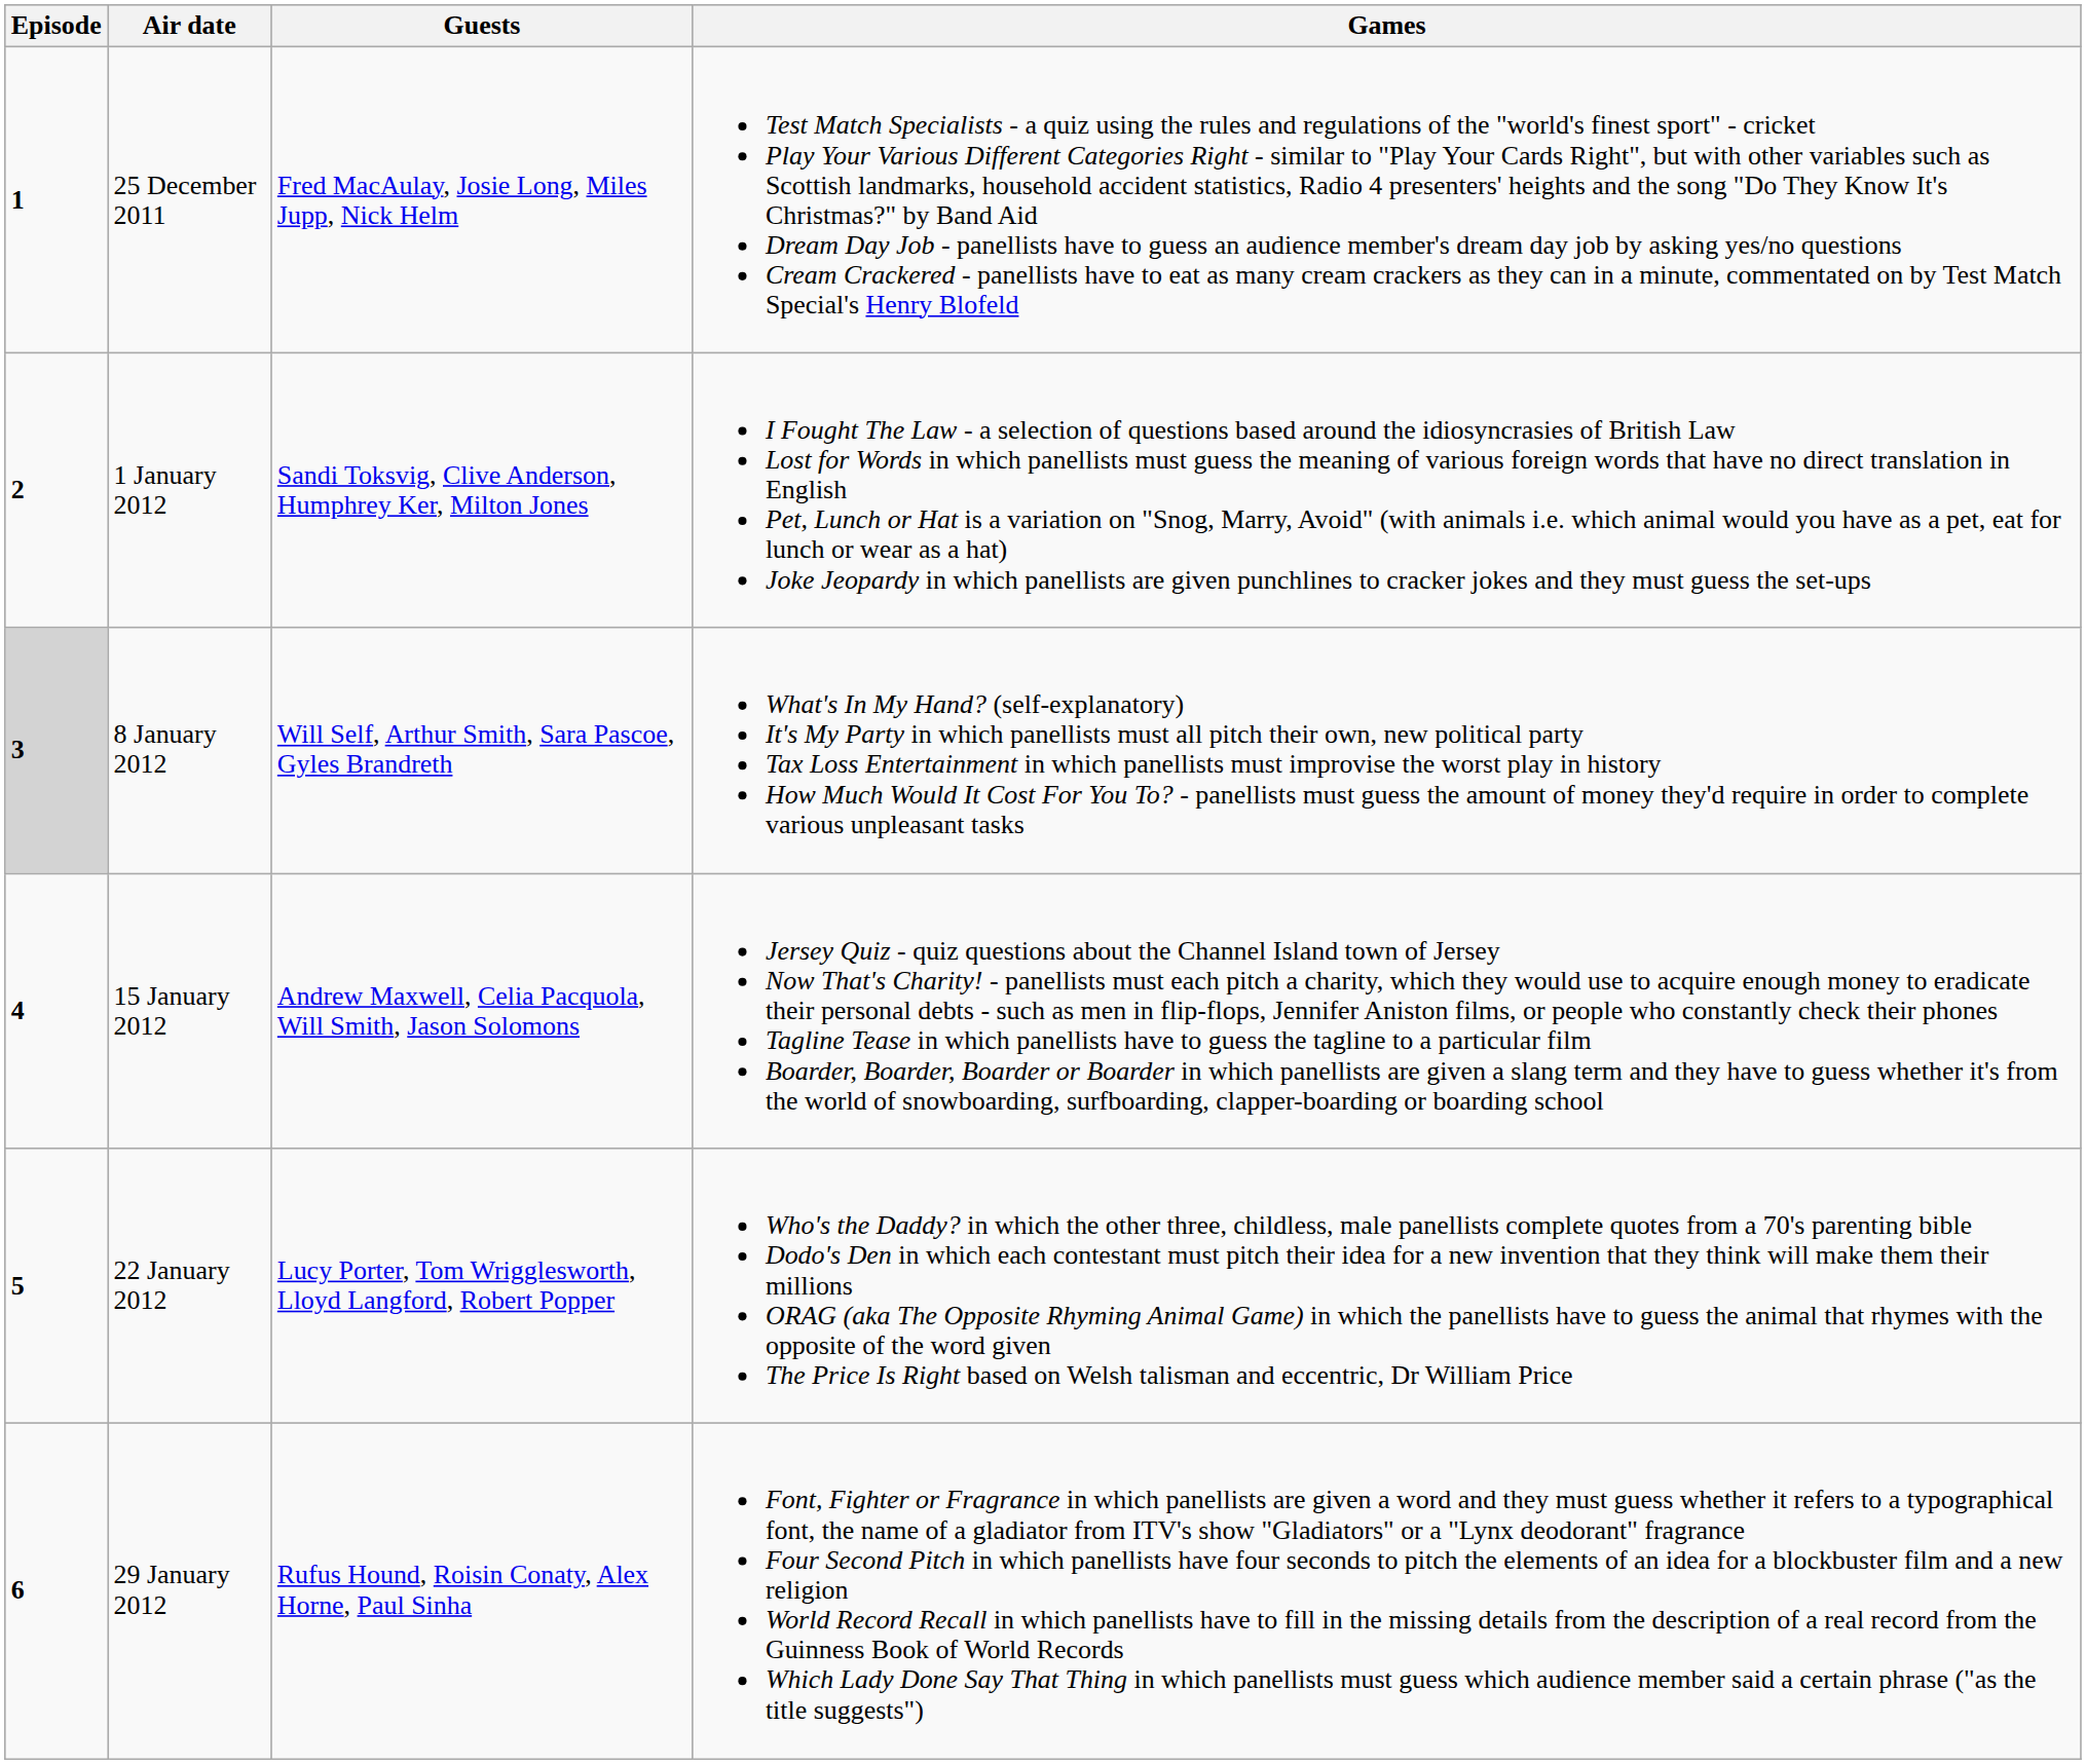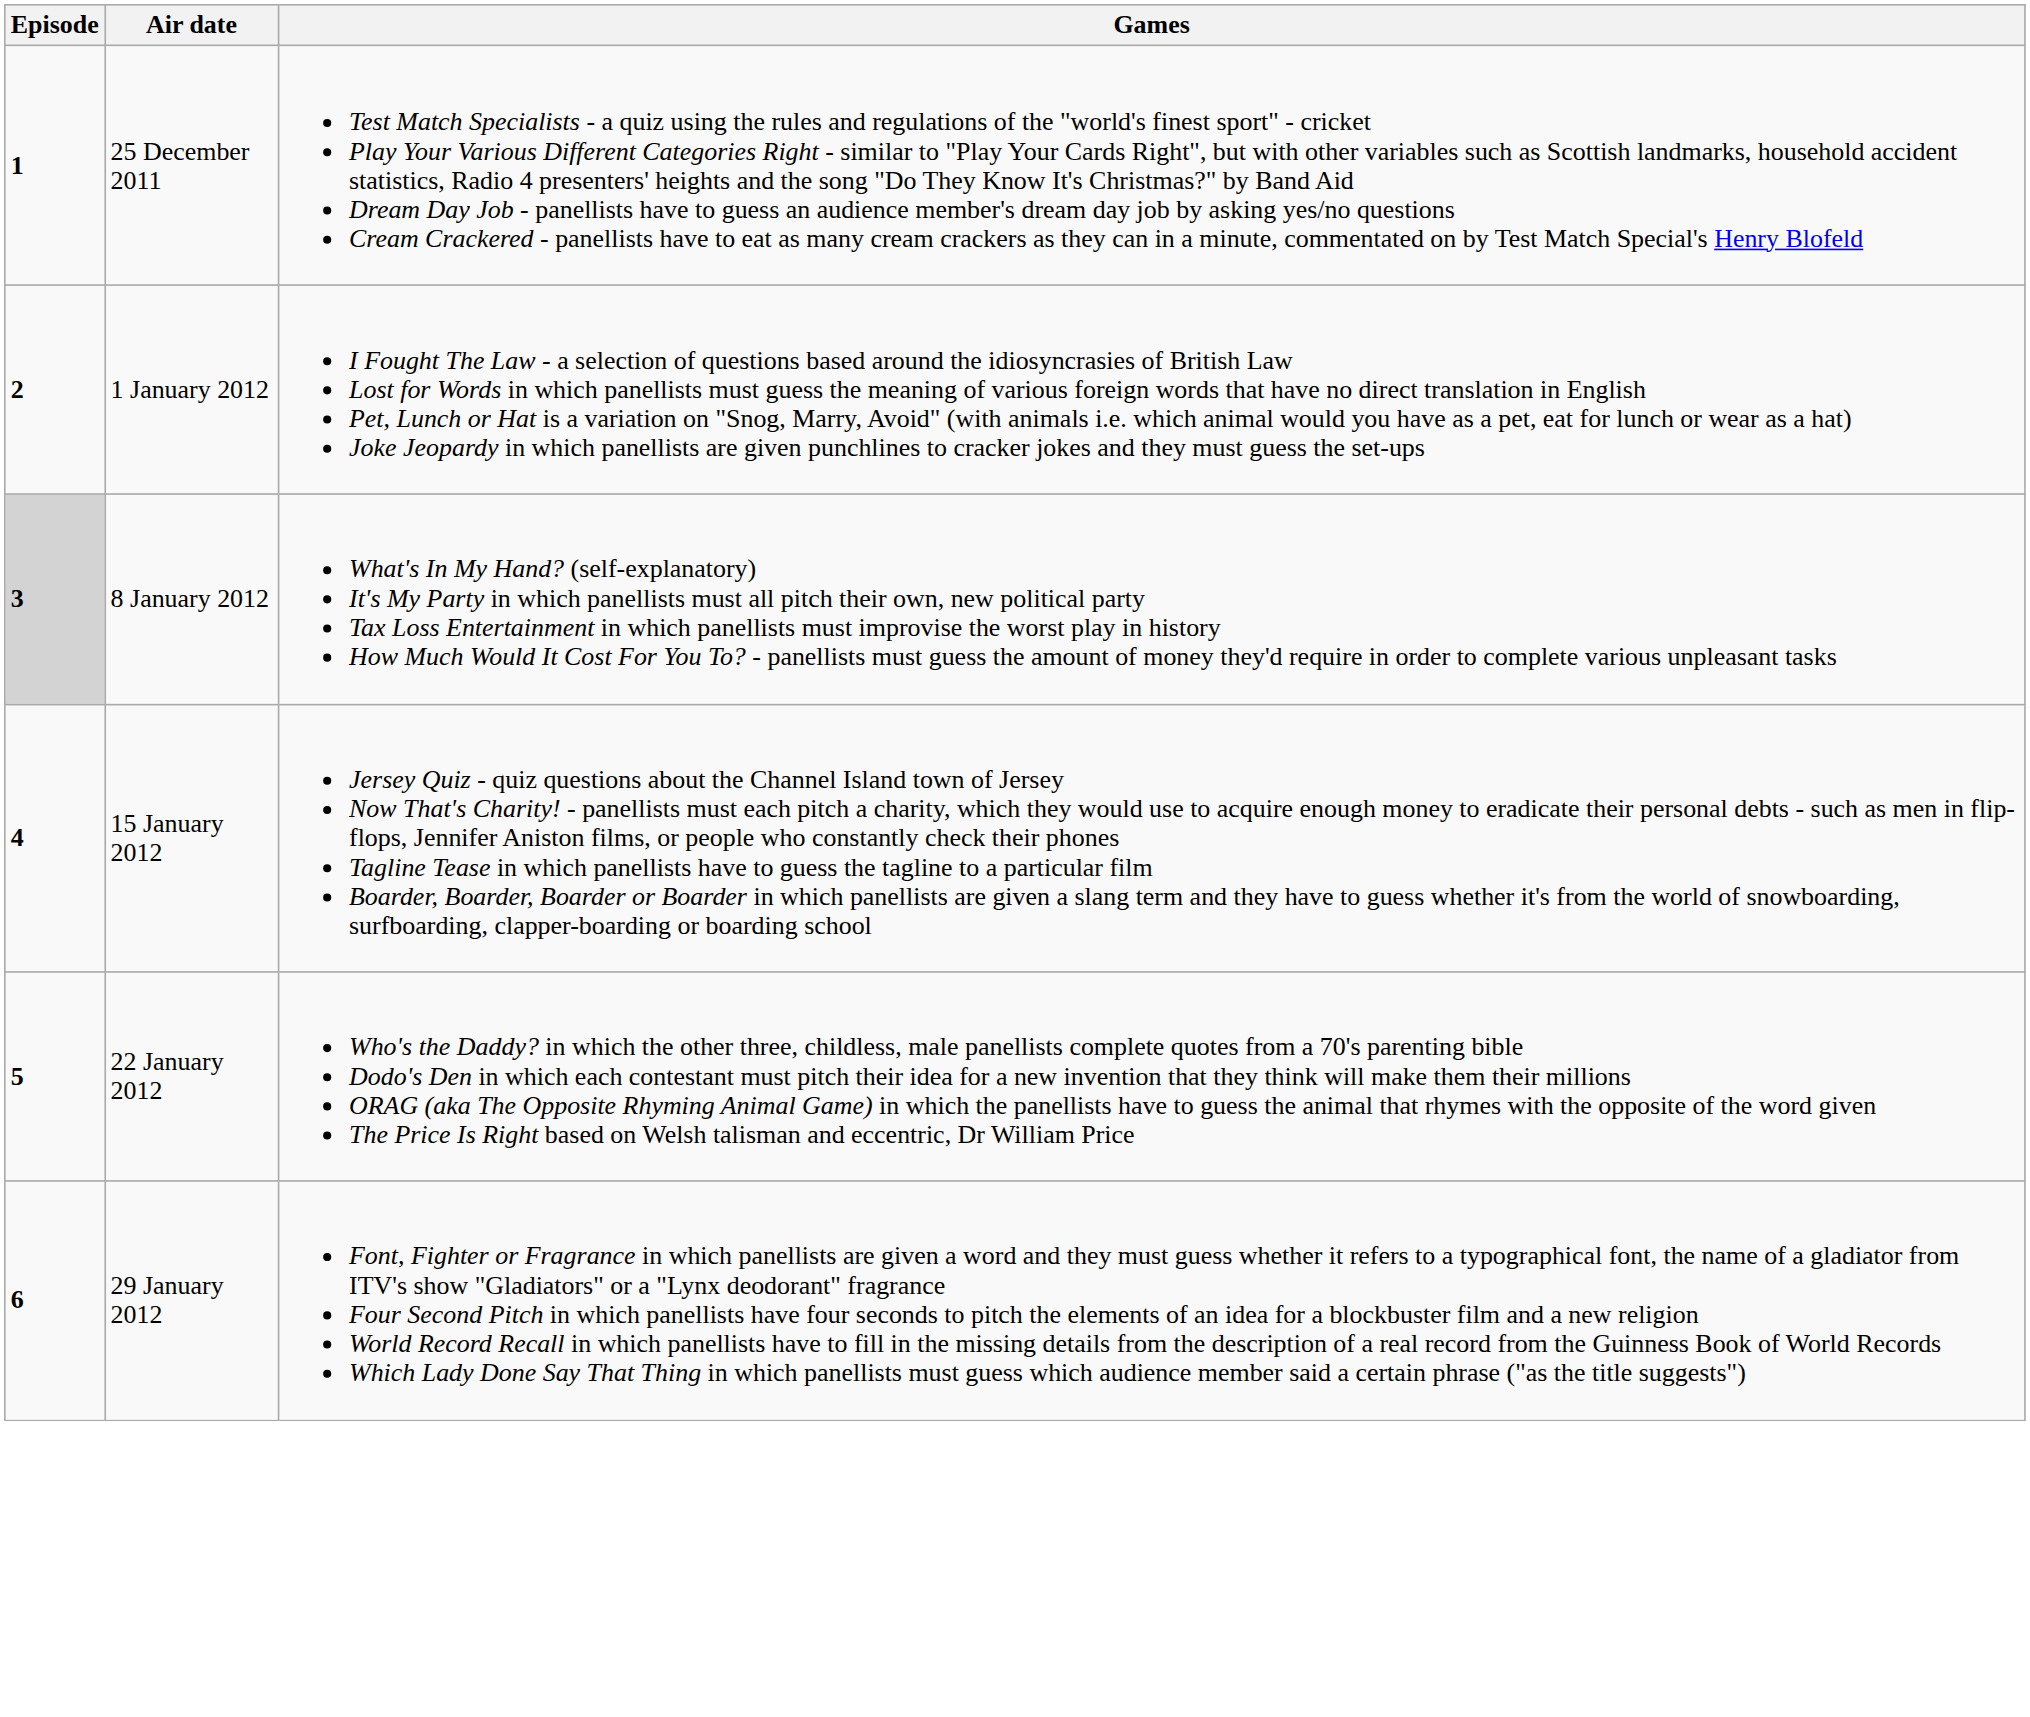- column: Guests | Fred MacAulay, Josie Long, Miles Jupp, Nick Helm | Sandi Toksvig, Clive Anderson, Humphrey Ker, Milton Jones | Will Self, Arthur Smith, Sara Pascoe, Gyles Brandreth | Andrew Maxwell, Celia Pacquola, Will Smith, Jason Solomons | Lucy Porter, Tom Wrigglesworth, Lloyd Langford, Robert Popper | Rufus Hound, Roisin Conaty, Alex Horne, Paul Sinha
